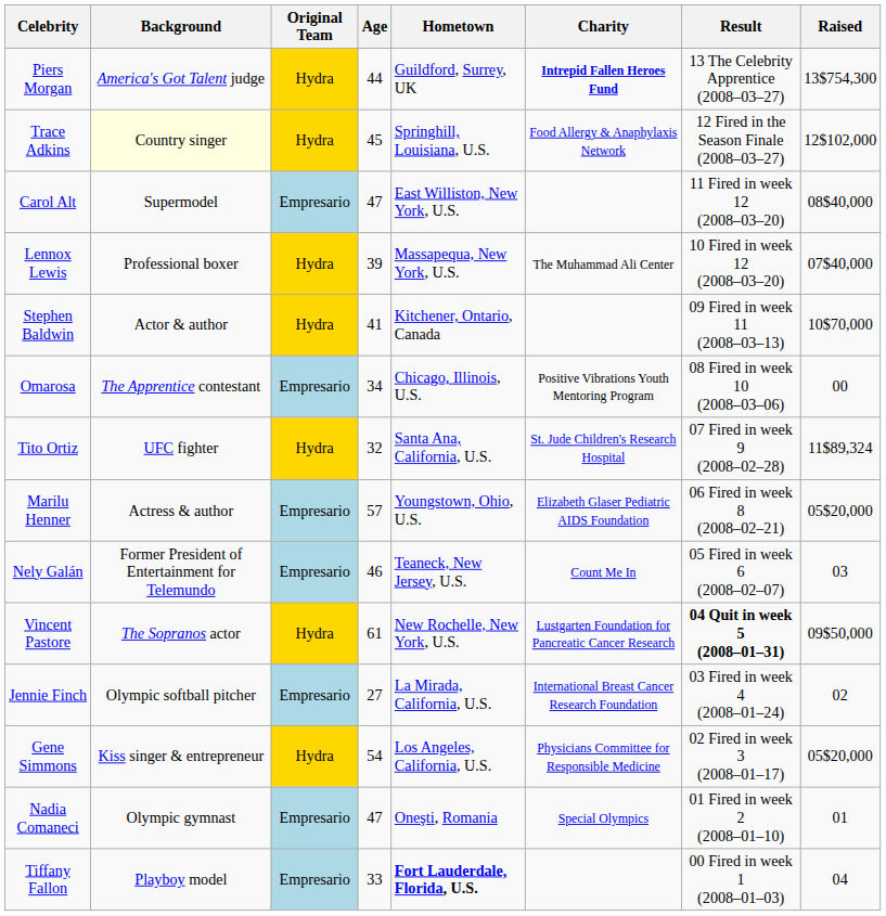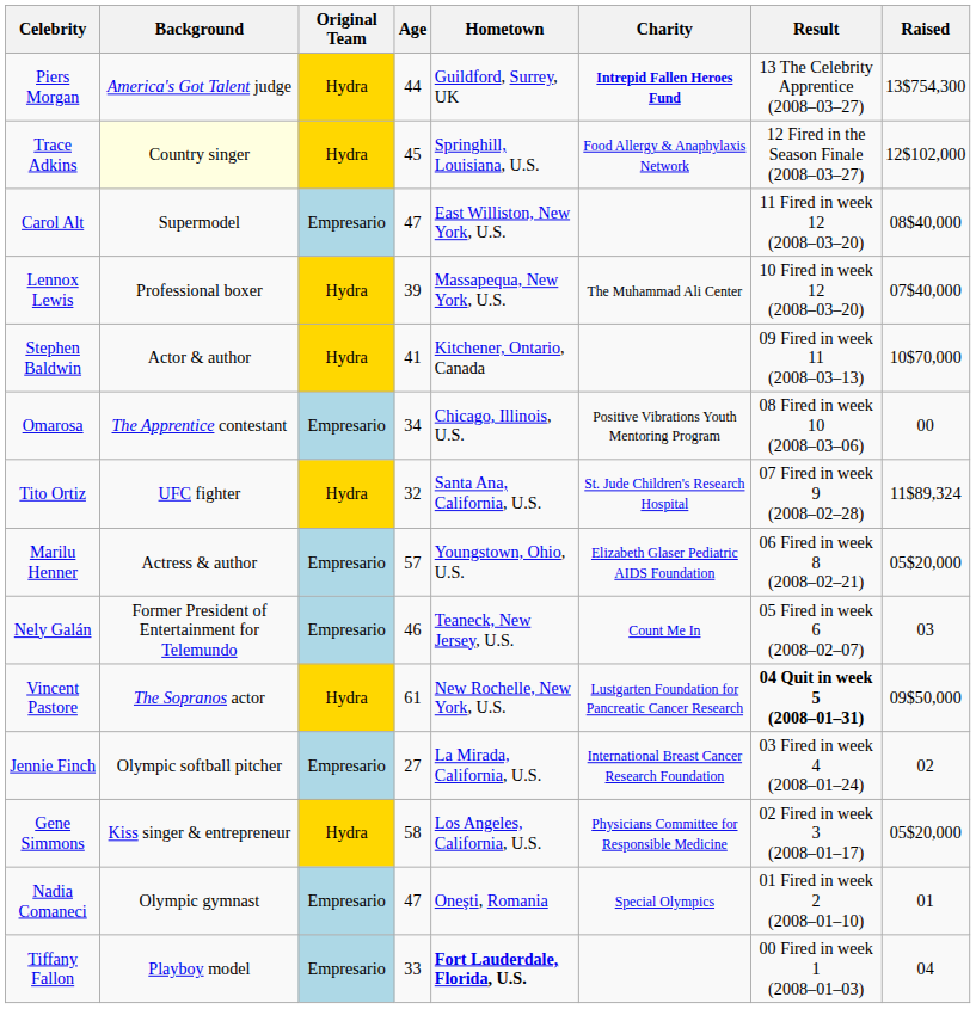Gene Simmons | Age: 54 -> 58
